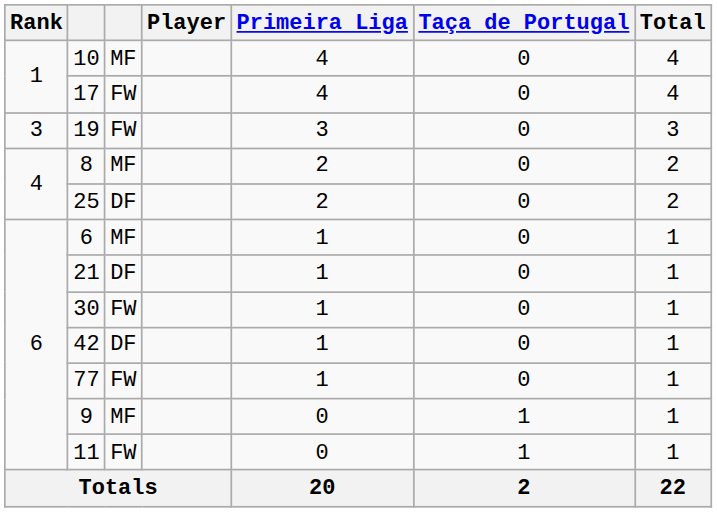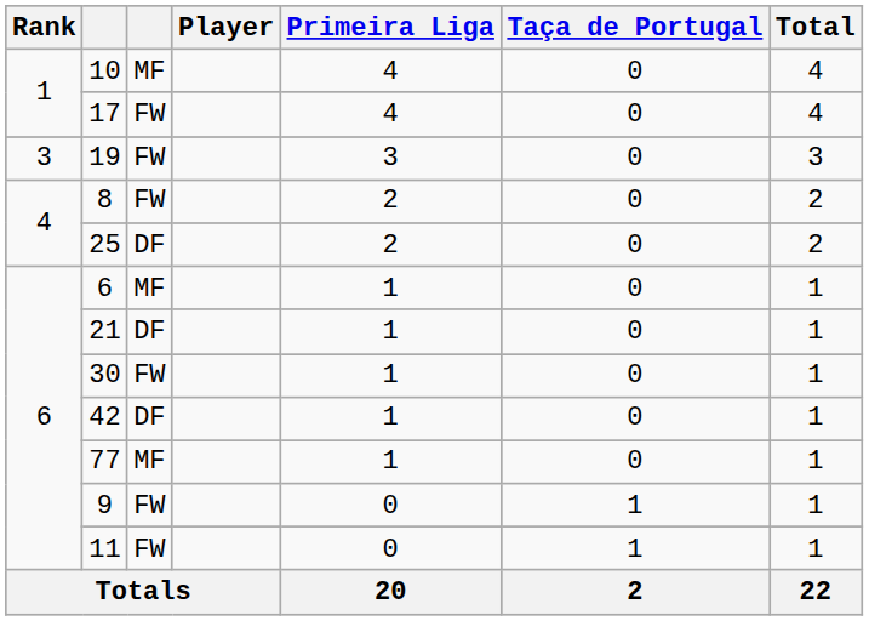8 | column 3: MF -> FW
77 | column 3: FW -> MF
9 | column 3: MF -> FW
